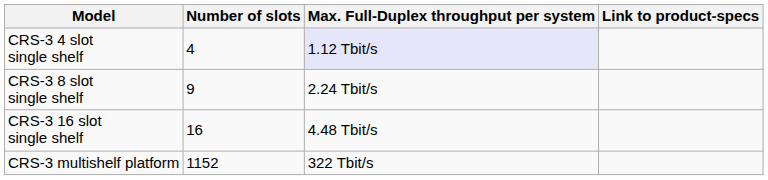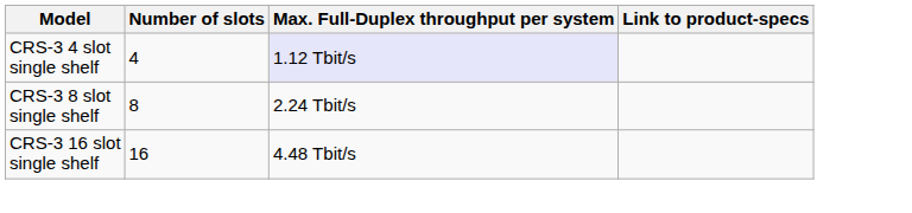CRS-3 8 slot single shelf | Number of slots: 9 -> 8
- row: CRS-3 multishelf platform | 1152 | 322 Tbit/s
